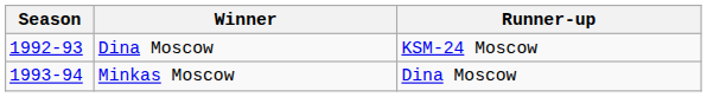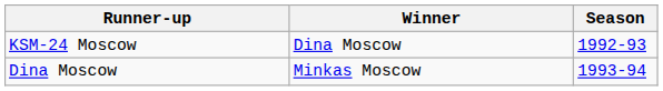columns swapped: Season <-> Runner-up
